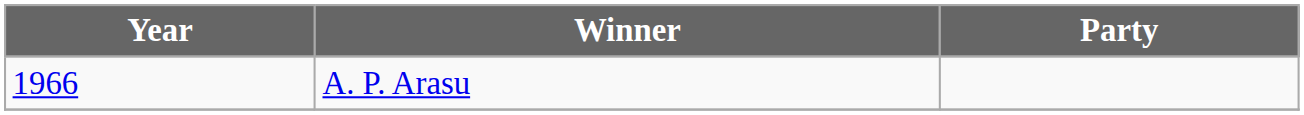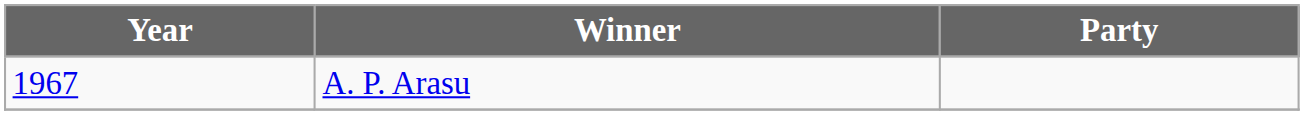A. P. Arasu | Year: 1966 -> 1967
